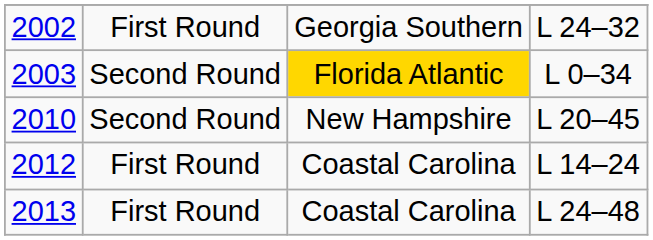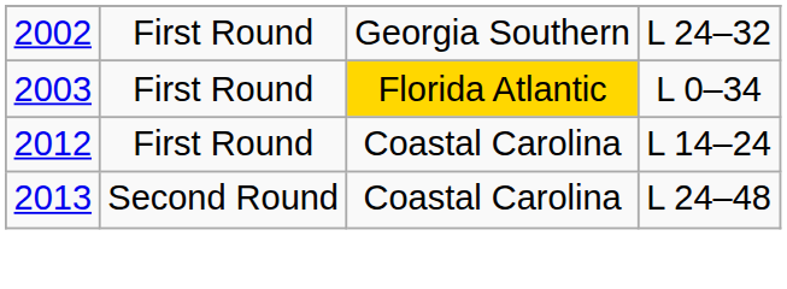2003 | column 2: Second Round -> First Round
- row: 2010 | Second Round | New Hampshire | L 20–45
2013 | column 2: First Round -> Second Round
